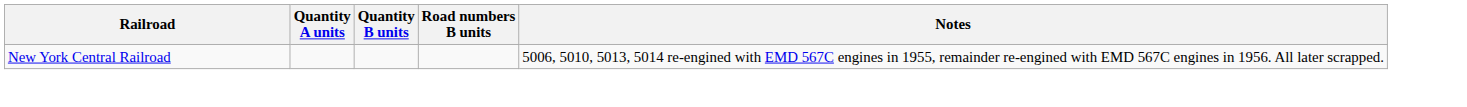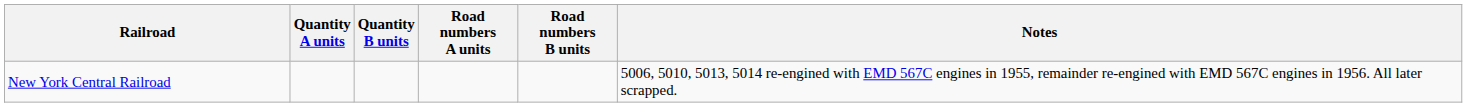+ column: Road numbers A units
